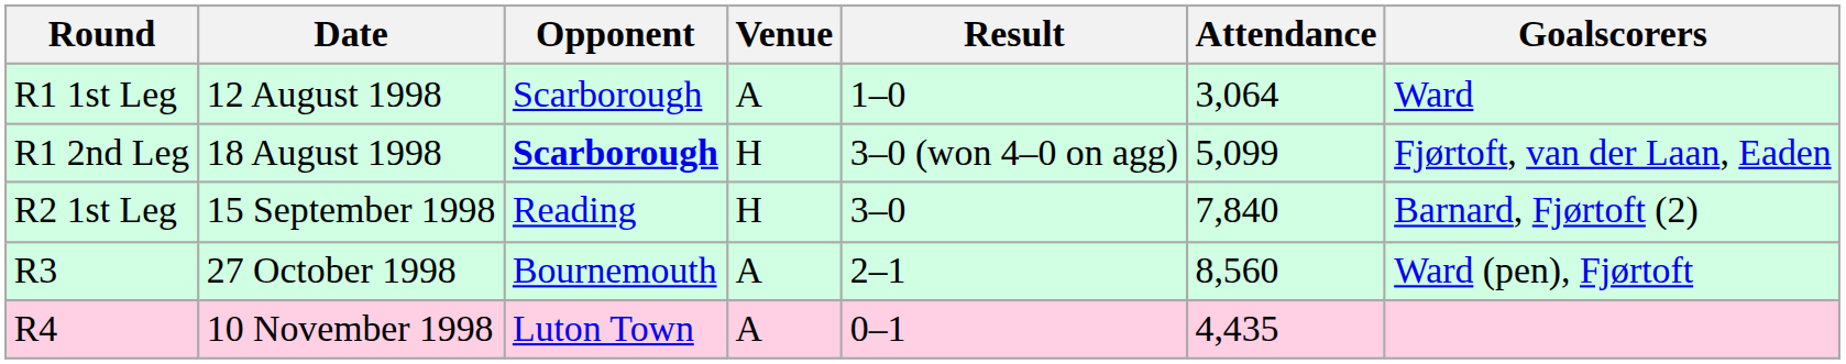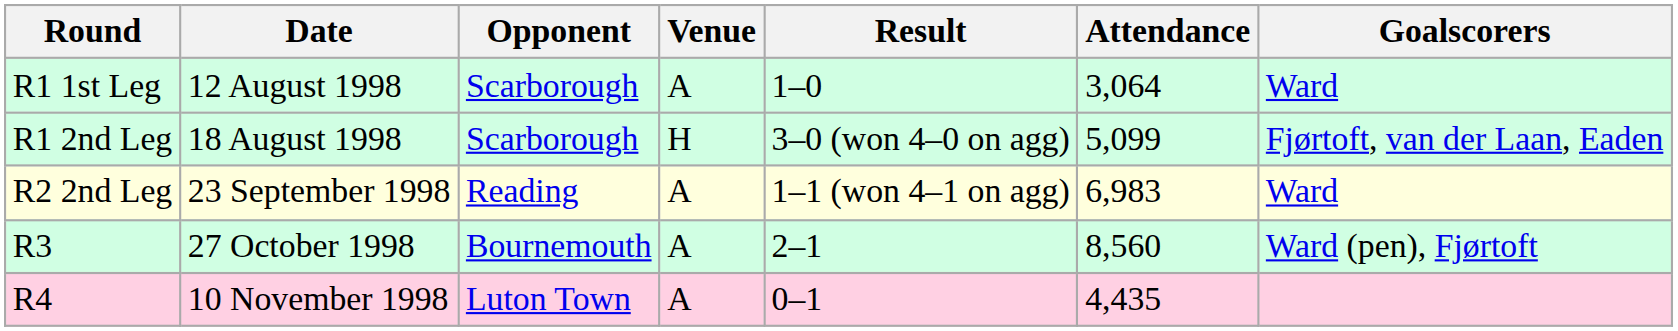R1 2nd Leg | Opponent: bold -> normal
- row: R2 1st Leg | 15 September 1998 | Reading | H | 3–0 | 7,840 | Barnard, Fjørtoft (2)
+ row: R2 2nd Leg | 23 September 1998 | Reading | A | 1–1 (won 4–1 on agg) | 6,983 | Ward
